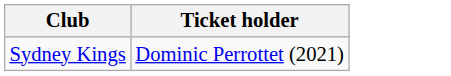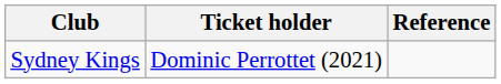+ column: Reference
